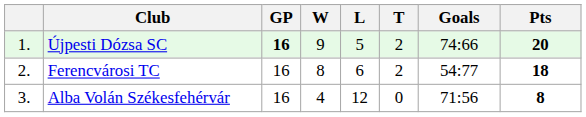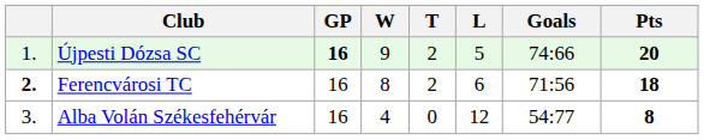columns swapped: T <-> L
Ferencvárosi TC | column 1: normal -> bold
Ferencvárosi TC | Goals: 54:77 -> 71:56
Alba Volán Székesfehérvár | Goals: 71:56 -> 54:77
